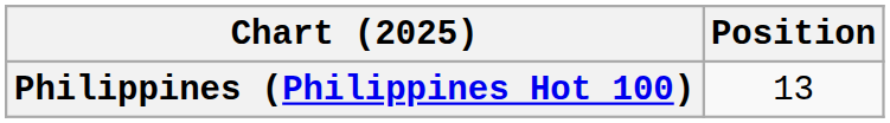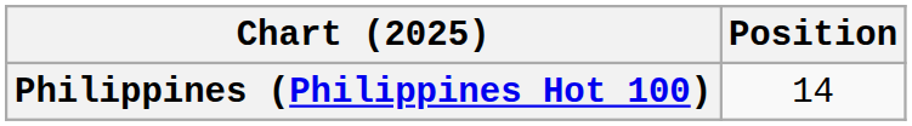Philippines (Philippines Hot 100) | Position: 13 -> 14
